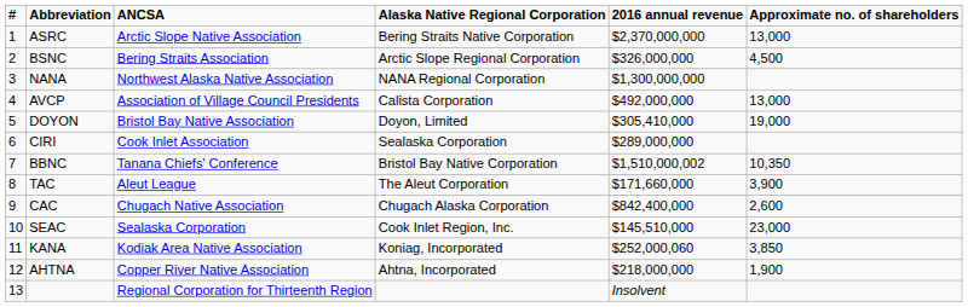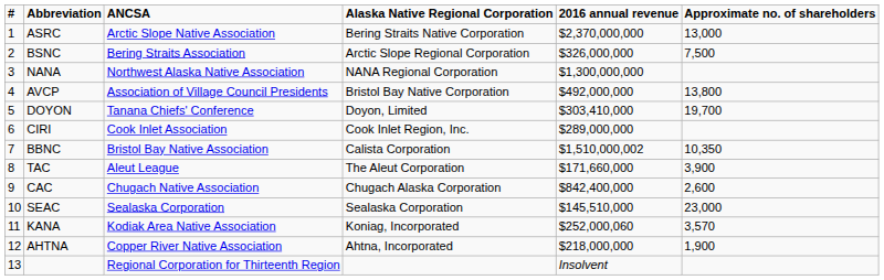BSNC | Approximate no. of shareholders: 4,500 -> 7,500
AVCP | Alaska Native Regional Corporation: Calista Corporation -> Bristol Bay Native Corporation
AVCP | Approximate no. of shareholders: 13,000 -> 13,800
DOYON | ANCSA: Bristol Bay Native Association -> Tanana Chiefs' Conference
DOYON | 2016 annual revenue: $305,410,000 -> $303,410,000
DOYON | Approximate no. of shareholders: 19,000 -> 19,700
CIRI | Alaska Native Regional Corporation: Sealaska Corporation -> Cook Inlet Region, Inc.
BBNC | ANCSA: Tanana Chiefs' Conference -> Bristol Bay Native Association
BBNC | Alaska Native Regional Corporation: Bristol Bay Native Corporation -> Calista Corporation
SEAC | Alaska Native Regional Corporation: Cook Inlet Region, Inc. -> Sealaska Corporation
KANA | Approximate no. of shareholders: 3,850 -> 3,570
